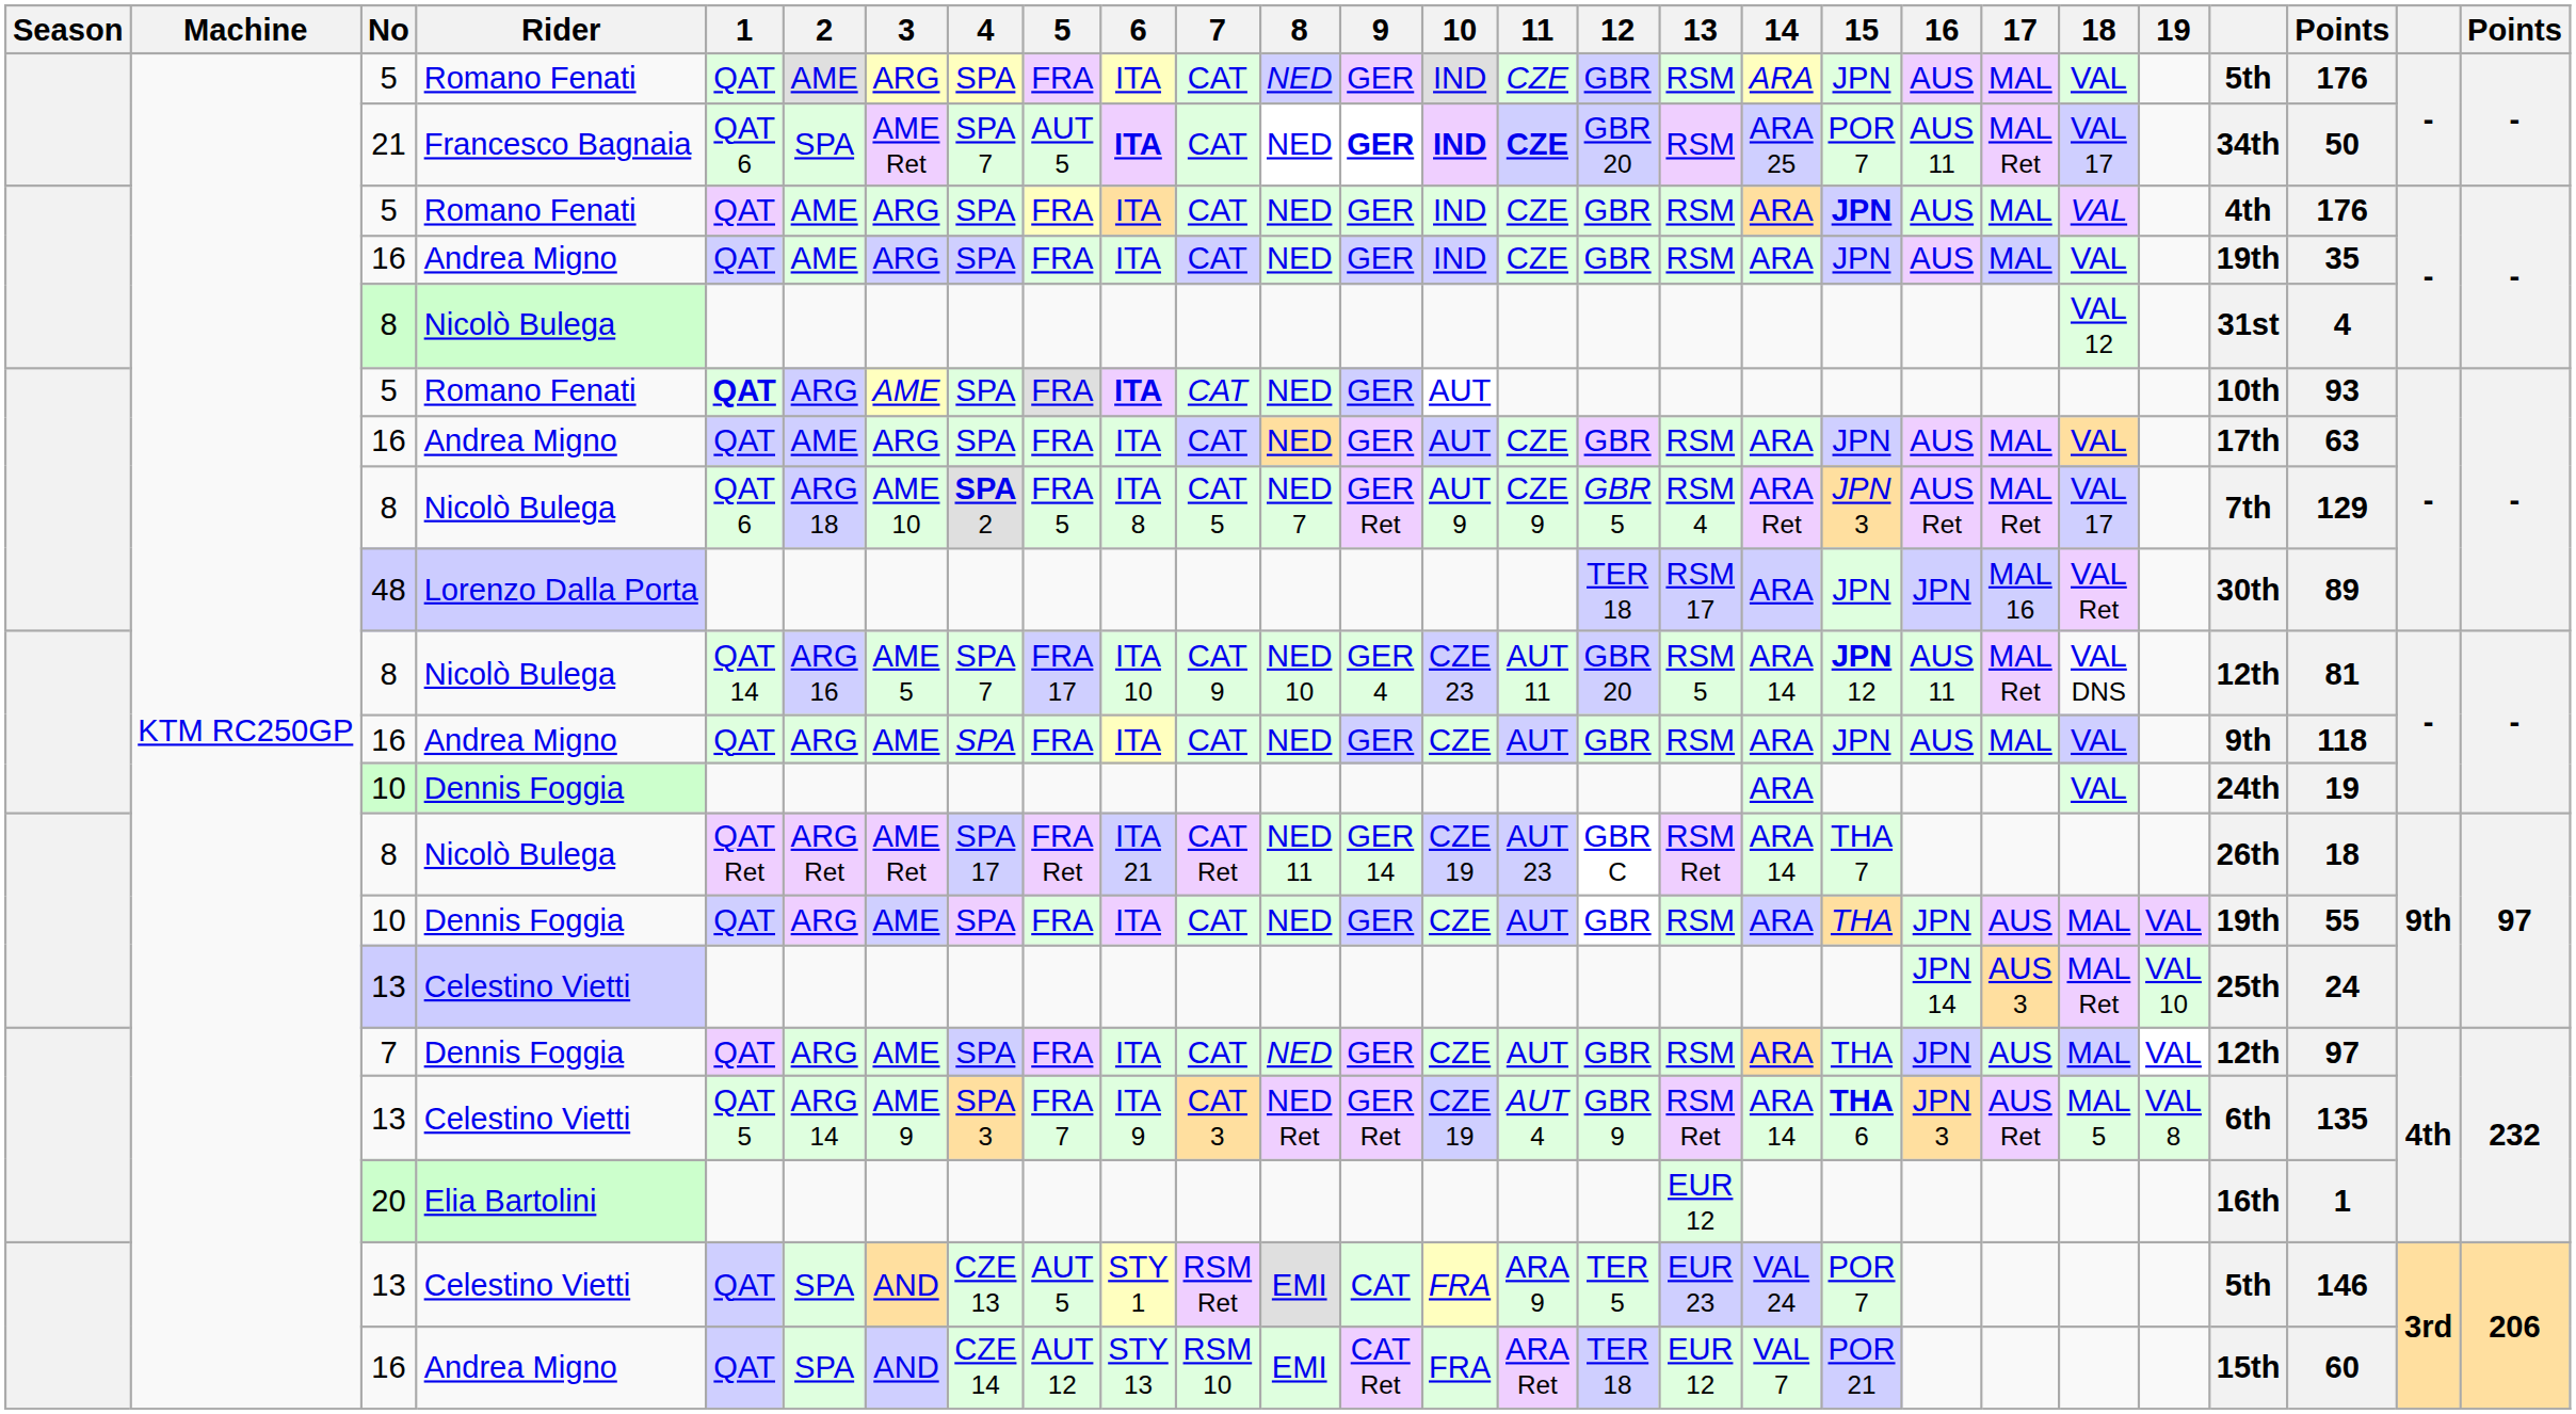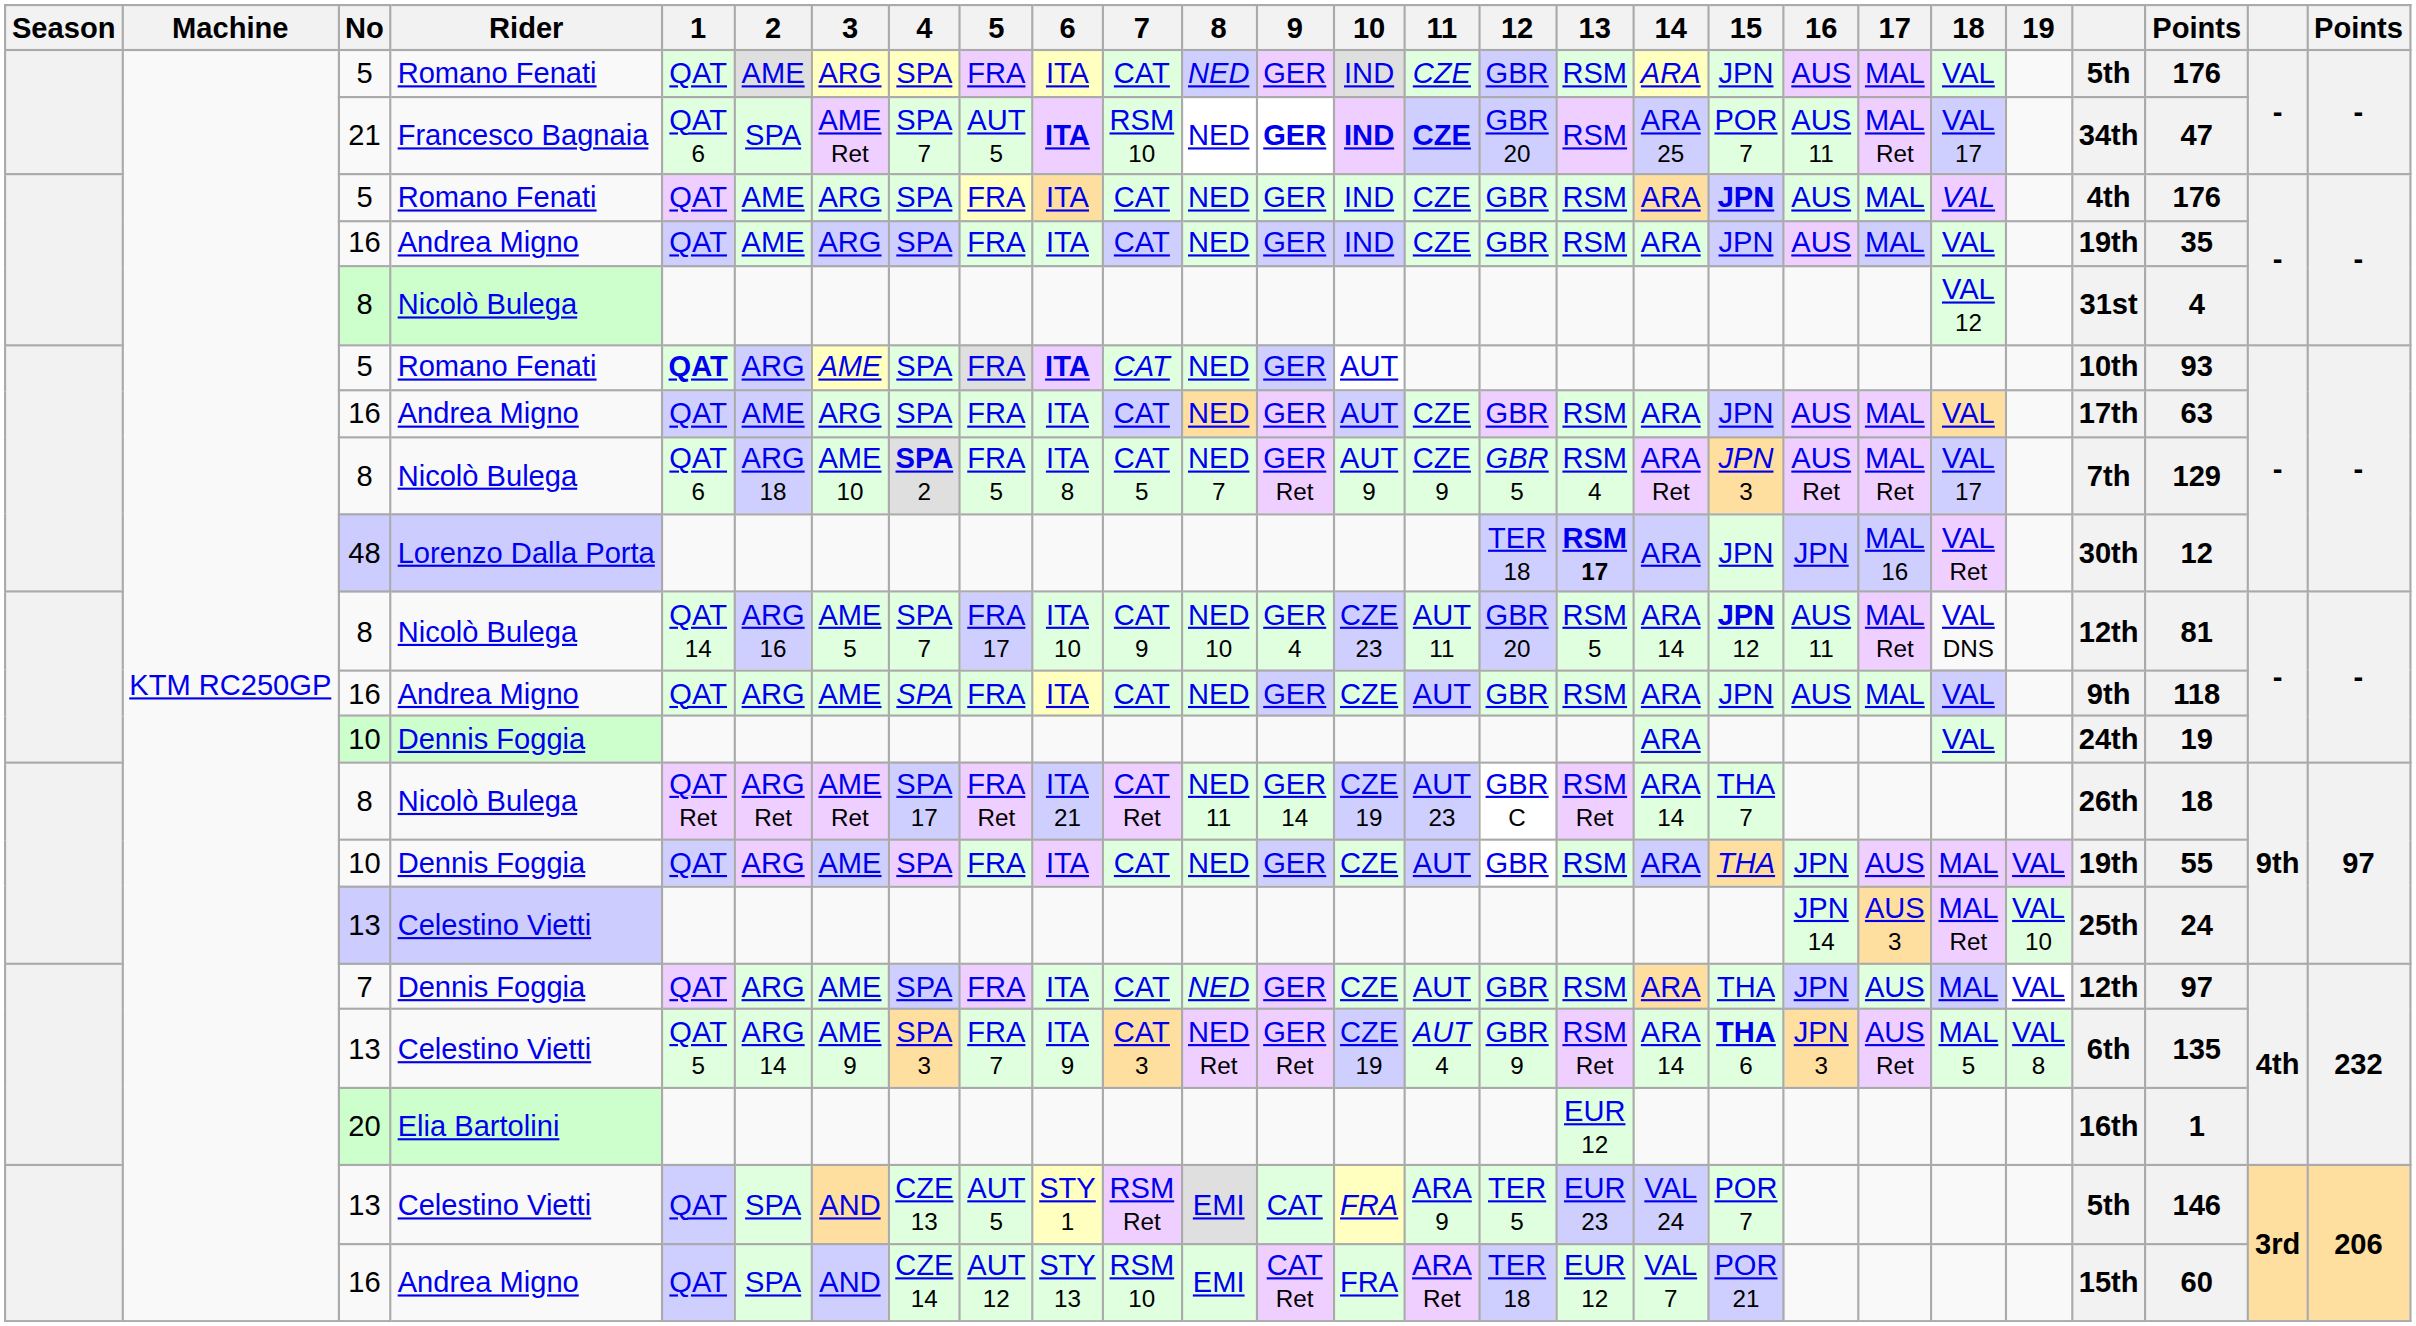21 | 7: CAT -> RSM 10
21 | column 25: 50 -> 47
48 | 13: normal -> bold
48 | column 25: 89 -> 12
